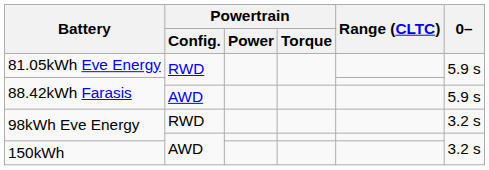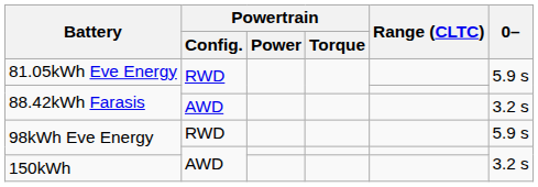88.42kWh Farasis / AWD | 0–: 5.9 s -> 3.2 s
98kWh Eve Energy / RWD | 0–: 3.2 s -> 5.9 s
